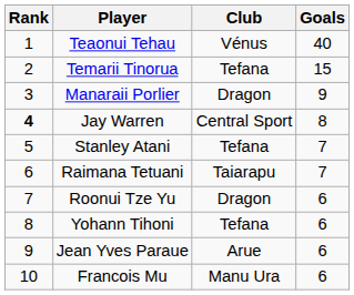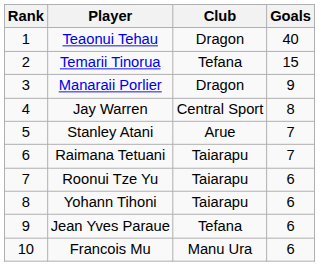Teaonui Tehau | Club: Vénus -> Dragon
Jay Warren | Rank: bold -> normal
Stanley Atani | Club: Tefana -> Arue
Roonui Tze Yu | Club: Dragon -> Taiarapu
Yohann Tihoni | Club: Tefana -> Taiarapu
Jean Yves Paraue | Club: Arue -> Tefana
